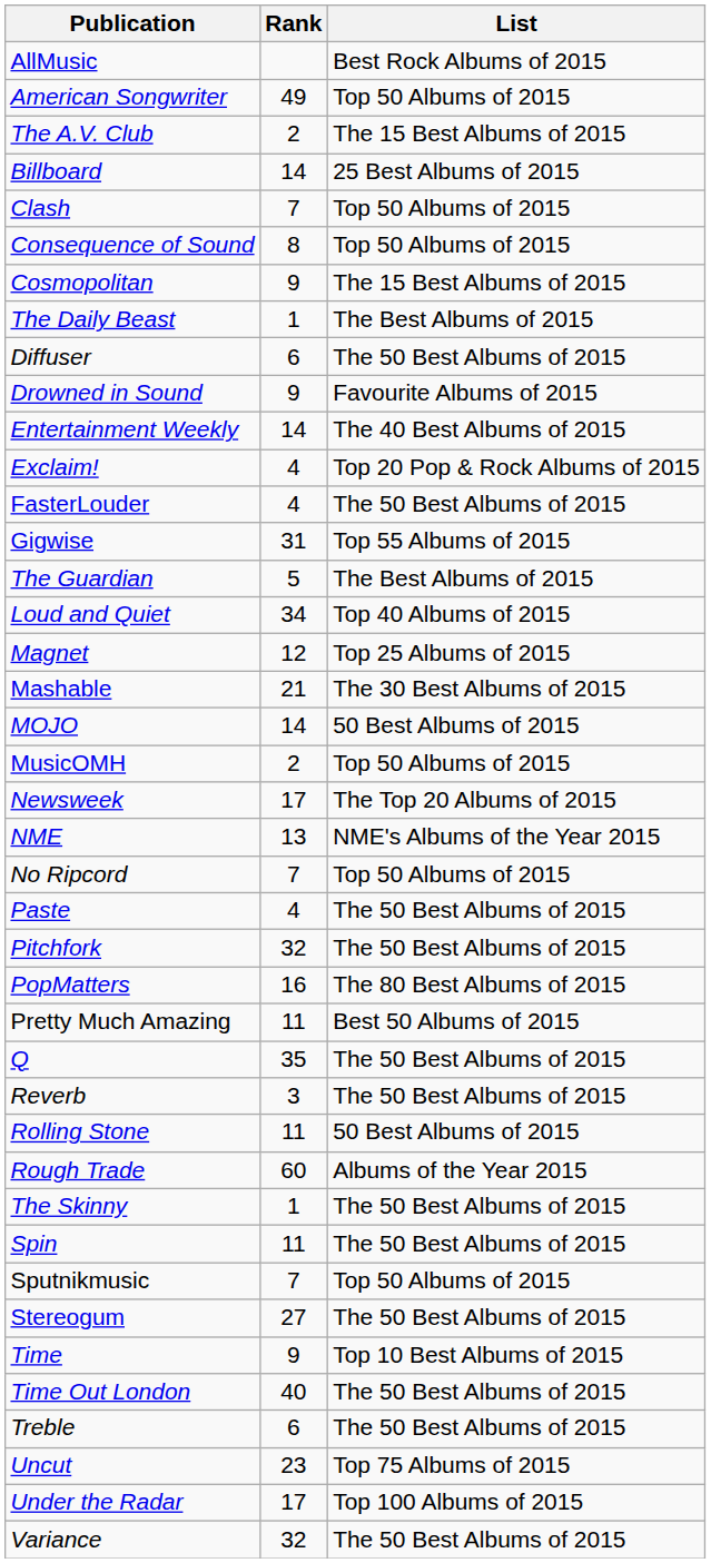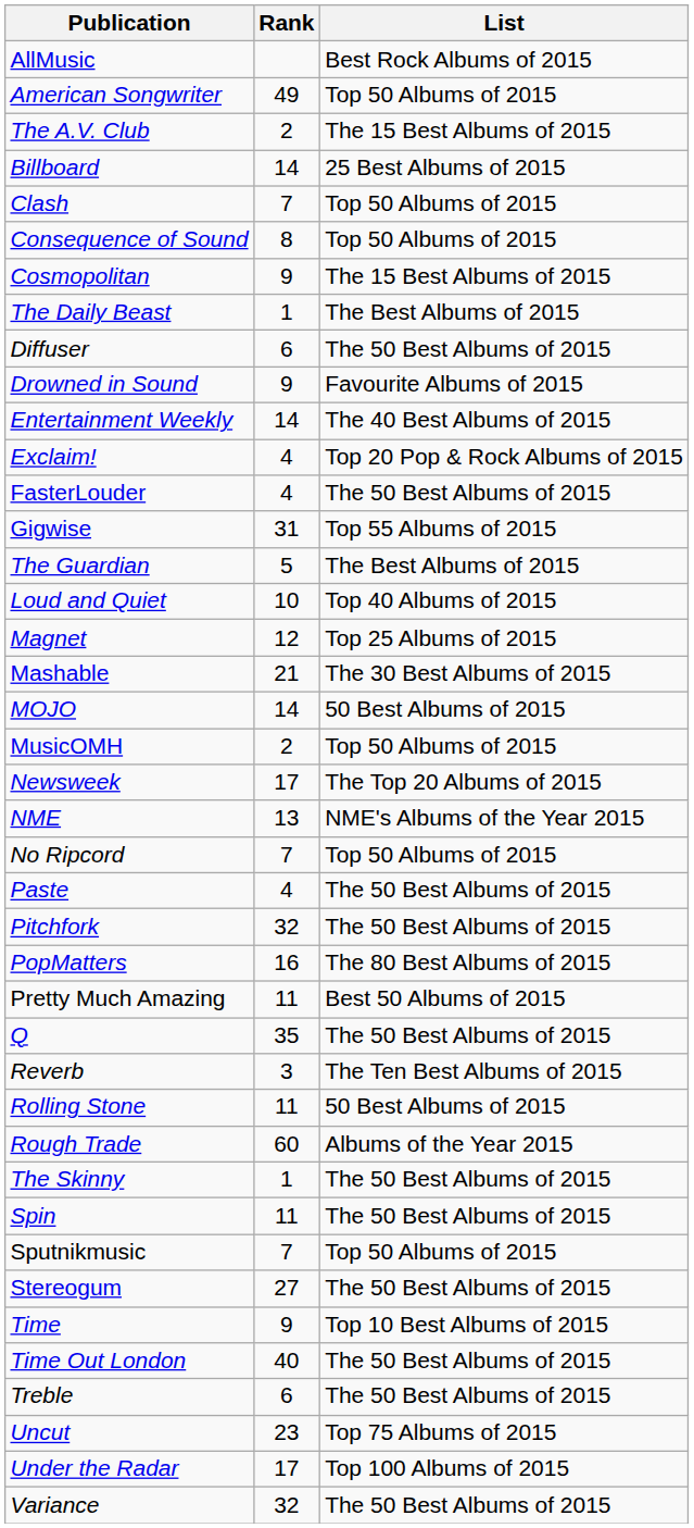Loud and Quiet | Rank: 34 -> 10
Reverb | List: The 50 Best Albums of 2015 -> The Ten Best Albums of 2015
